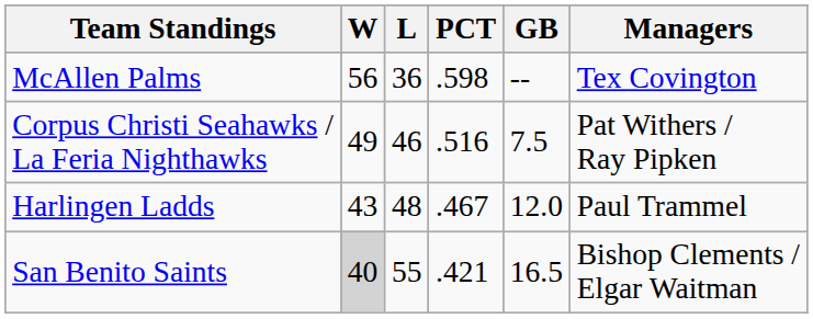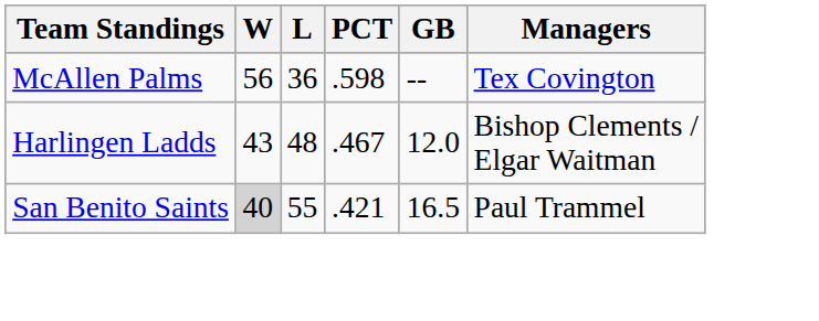- row: Corpus Christi Seahawks / La Feria Nighthawks | 49 | 46 | .516 | 7.5 | Pat Withers / Ray Pipken
Harlingen Ladds | Managers: Paul Trammel -> Bishop Clements / Elgar Waitman
San Benito Saints | Managers: Bishop Clements / Elgar Waitman -> Paul Trammel
